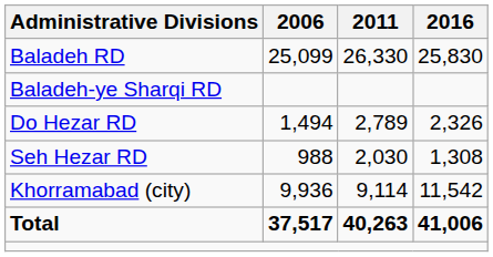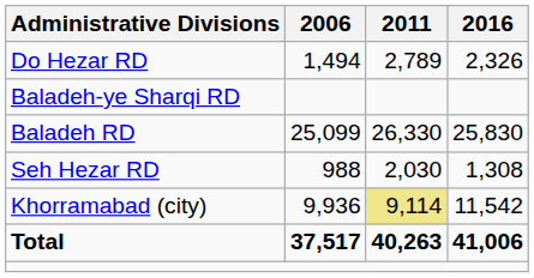rows swapped: Baladeh RD <-> Do Hezar RD
Khorramabad (city) | 2011: no background -> khaki background
